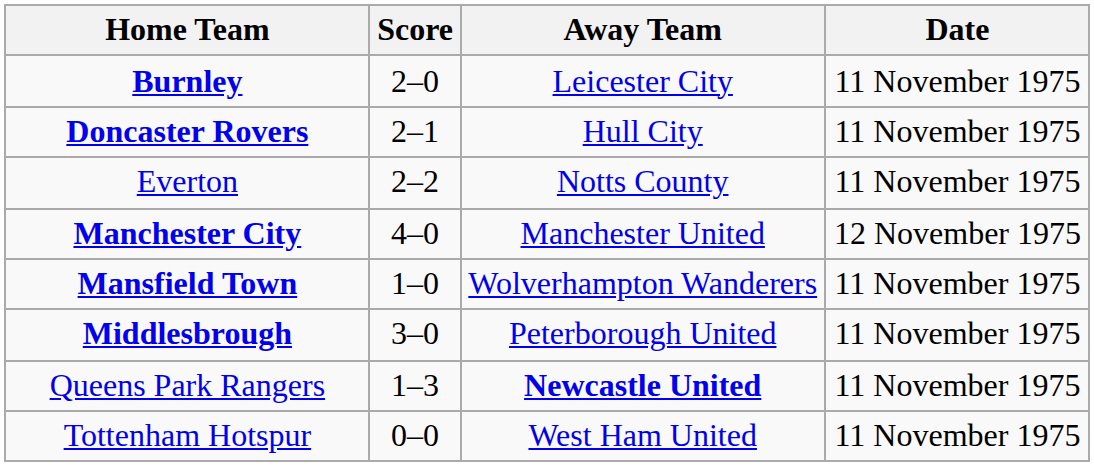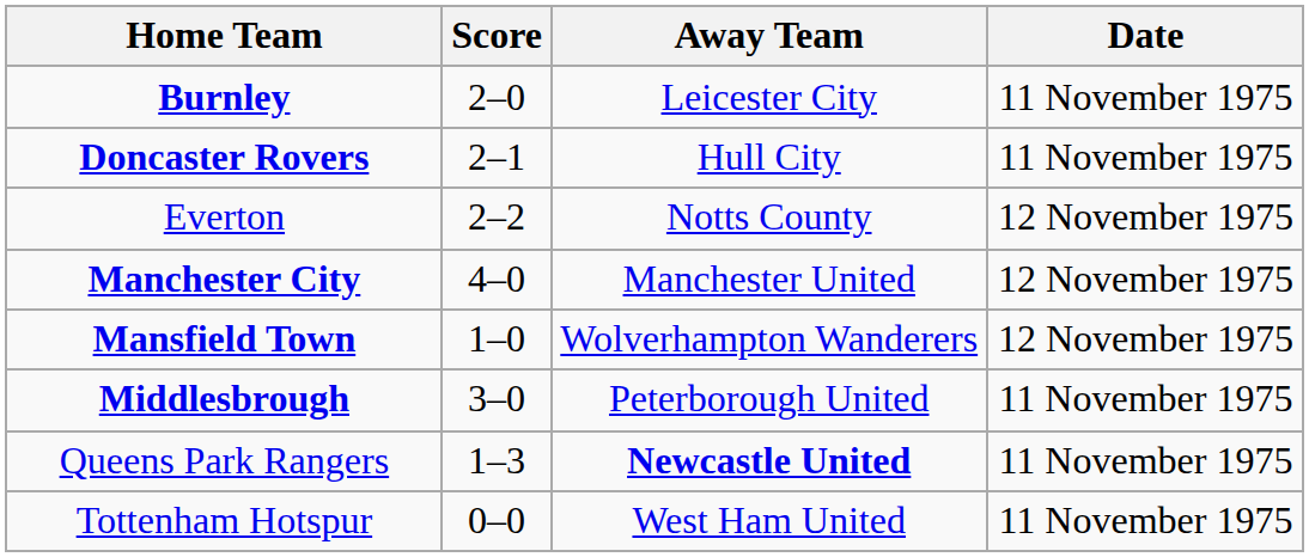Everton | Date: 11 November 1975 -> 12 November 1975
Mansfield Town | Date: 11 November 1975 -> 12 November 1975
